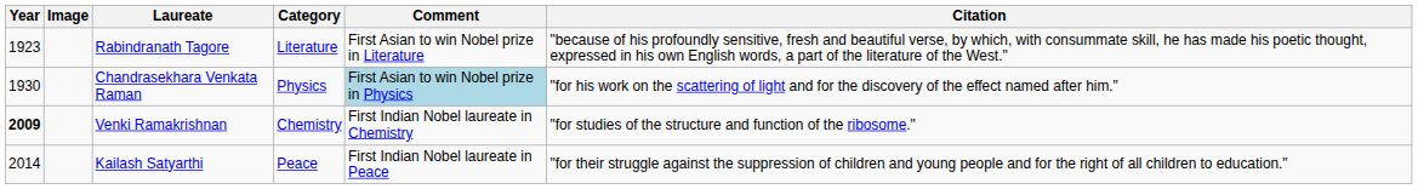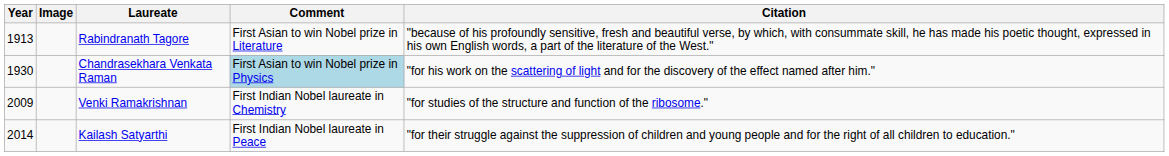- column: Category | Literature | Physics | Chemistry | Peace
Rabindranath Tagore | Year: 1923 -> 1913
Venki Ramakrishnan | Year: bold -> normal
